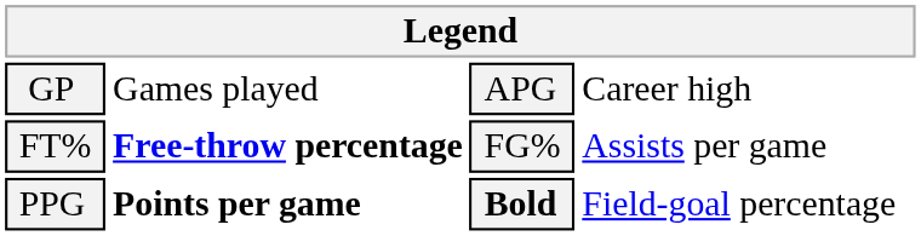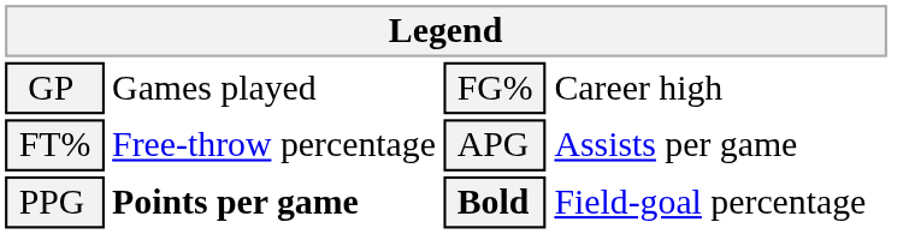GP | column 3: APG -> FG%
FT% | column 2: bold -> normal
FT% | column 3: FG% -> APG
